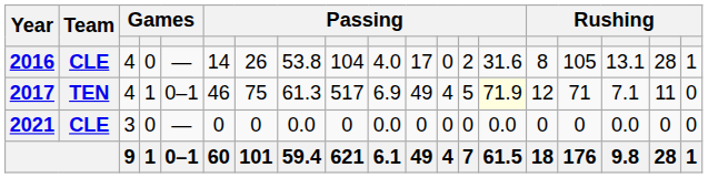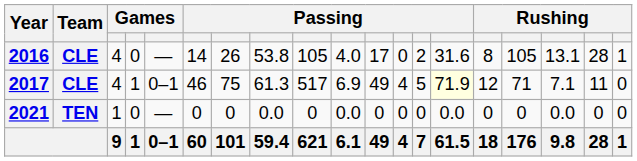2016 | column 9: 104 -> 105
2017 | Team: TEN -> CLE
2021 | Team: CLE -> TEN
2021 | column 3: 3 -> 1
